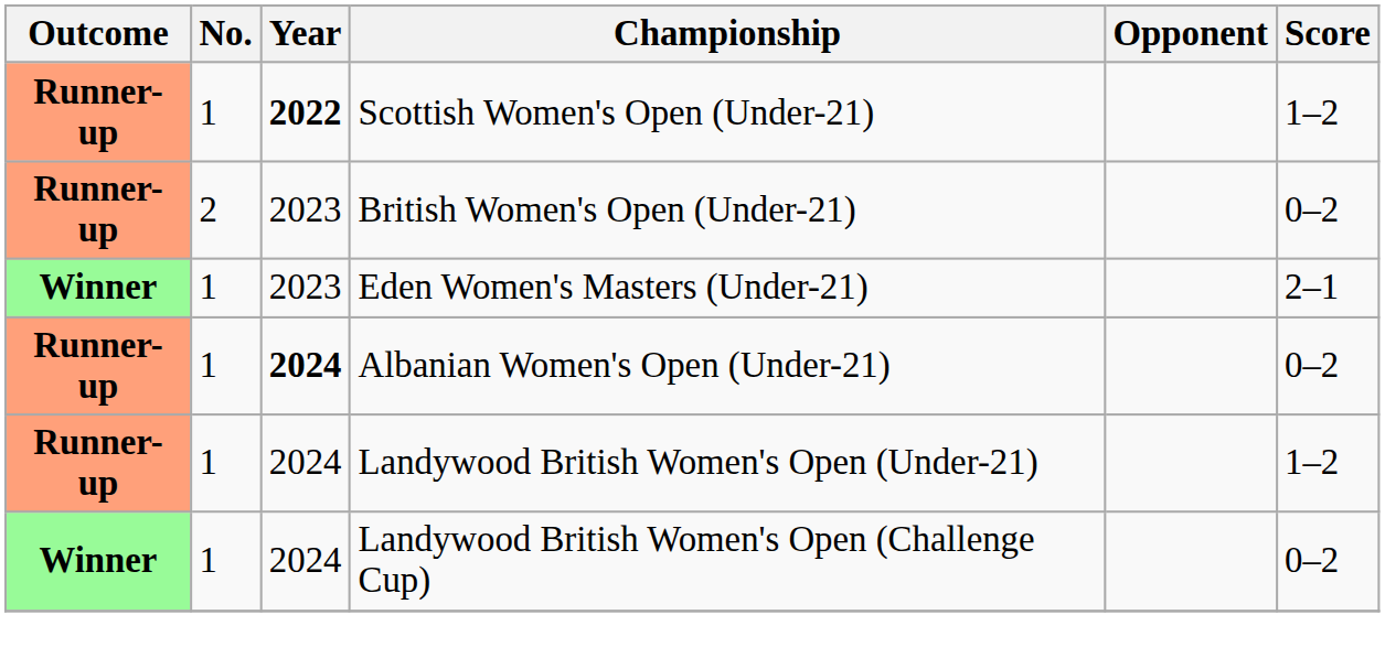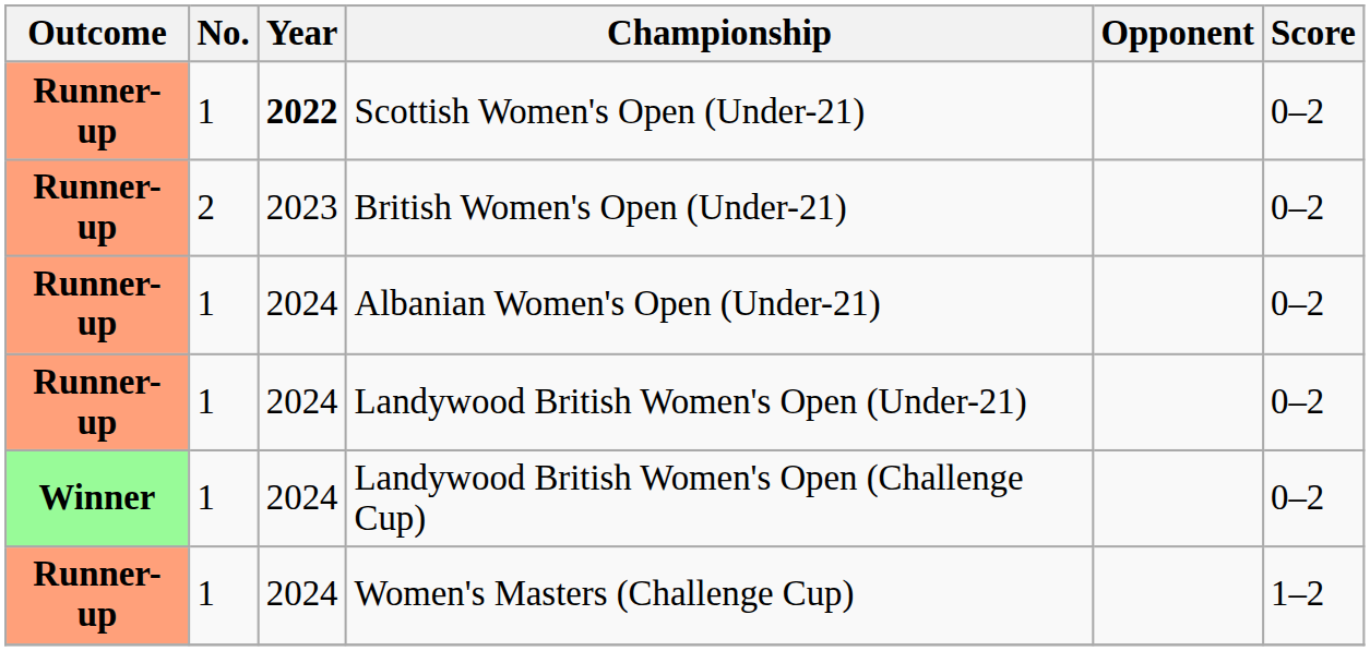Scottish Women's Open (Under-21) | Score: 1–2 -> 0–2
- row: Winner | 1 | 2023 | Eden Women's Masters (Under-21) | 2–1
Albanian Women's Open (Under-21) | Year: bold -> normal
Landywood British Women's Open (Under-21) | Score: 1–2 -> 0–2
+ row: Runner-up | 1 | 2024 | Women's Masters (Challenge Cup) | 1–2
